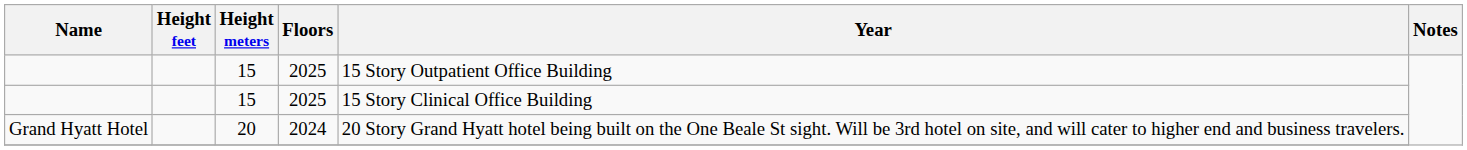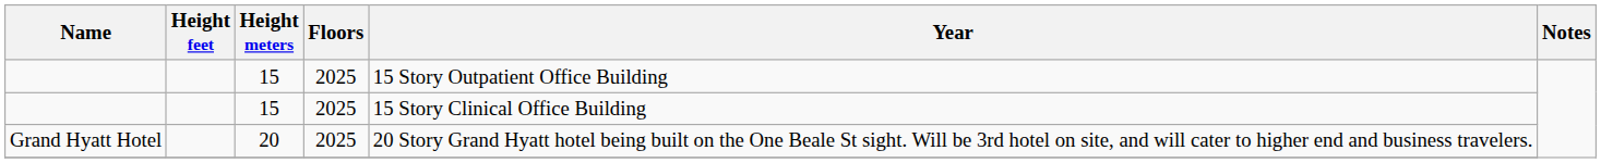Grand Hyatt Hotel | Floors: 2024 -> 2025
